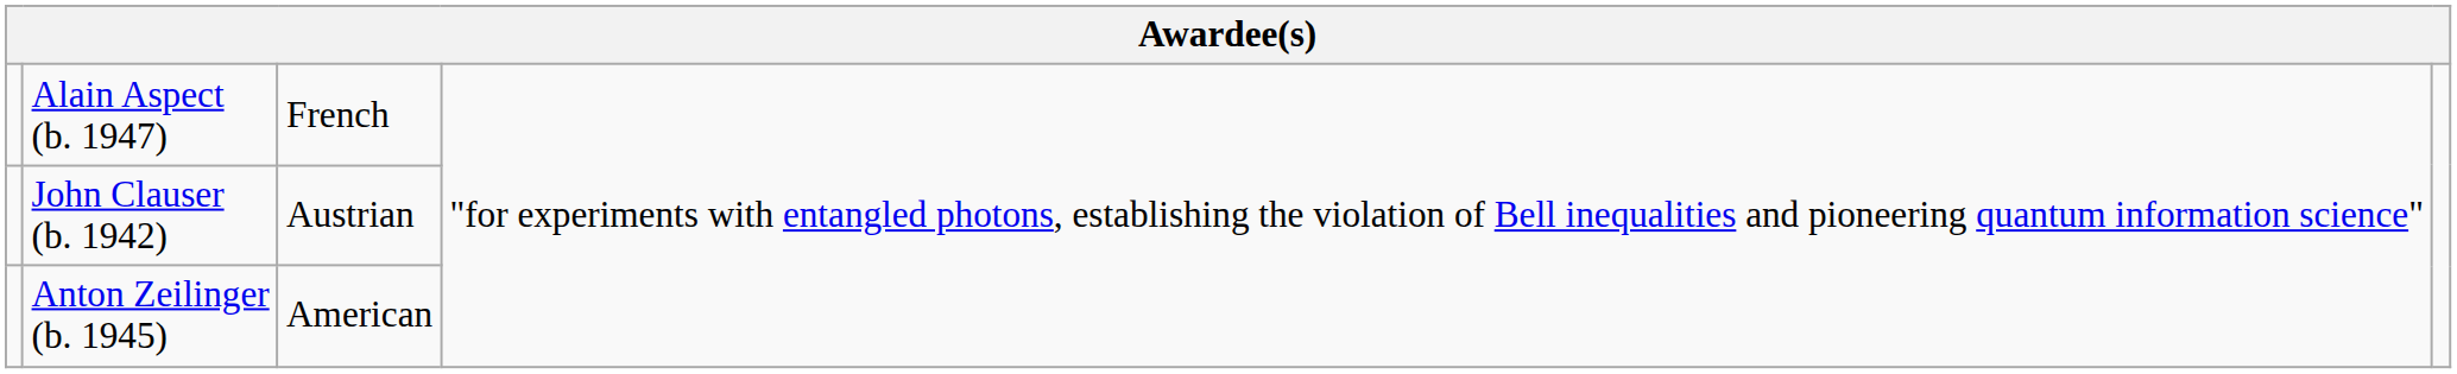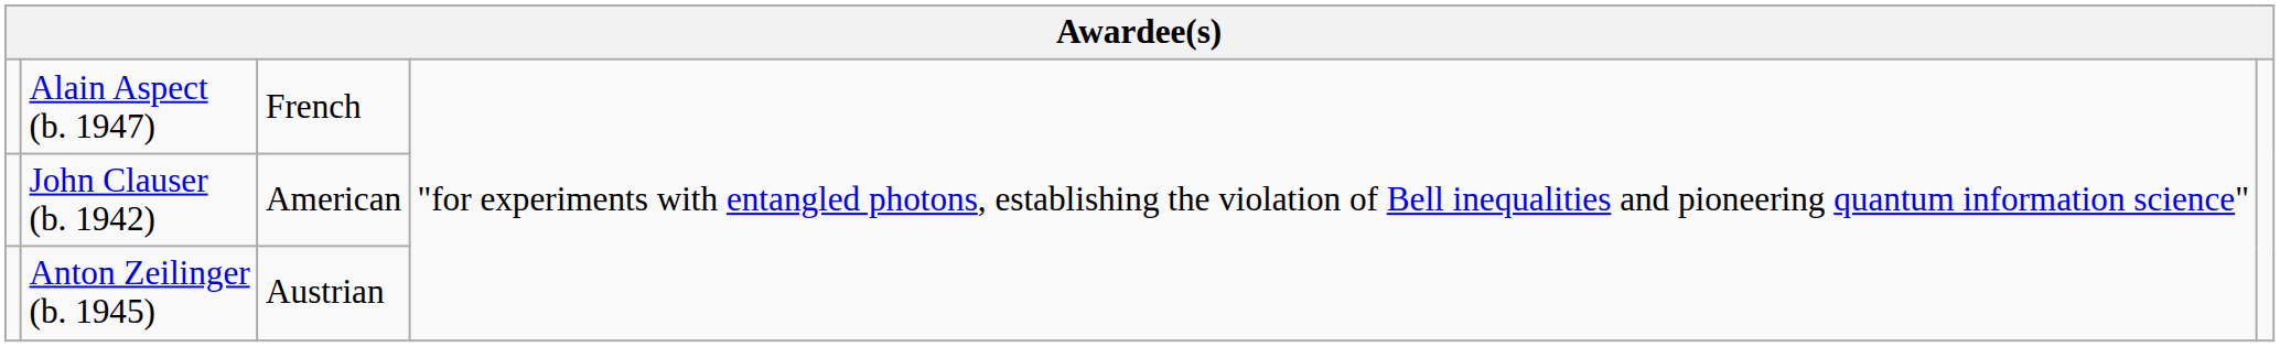John Clauser (b. 1942) | column 3: Austrian -> American
Anton Zeilinger (b. 1945) | column 3: American -> Austrian
